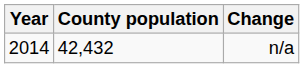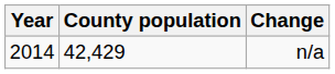n/a | County population: 42,432 -> 42,429
